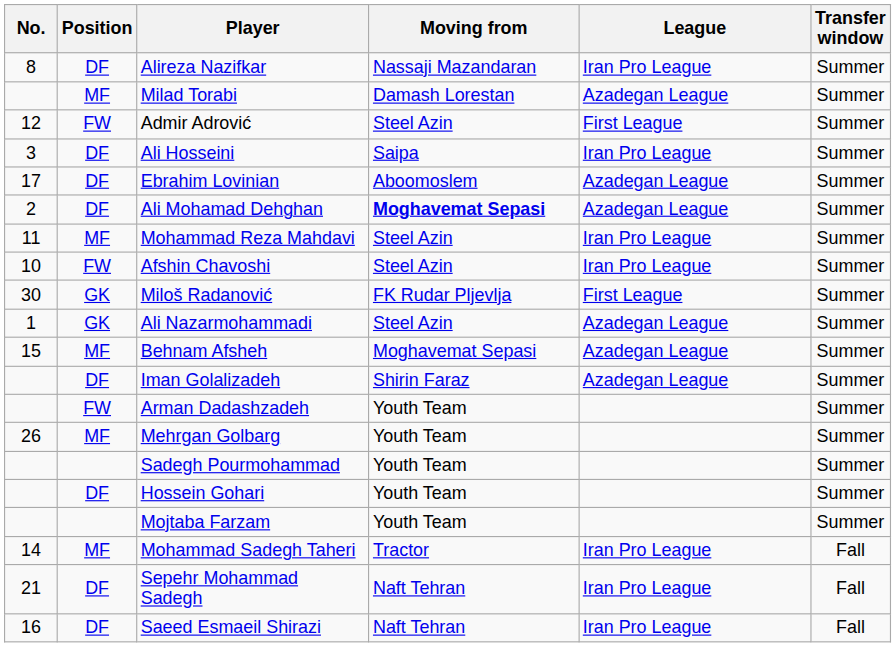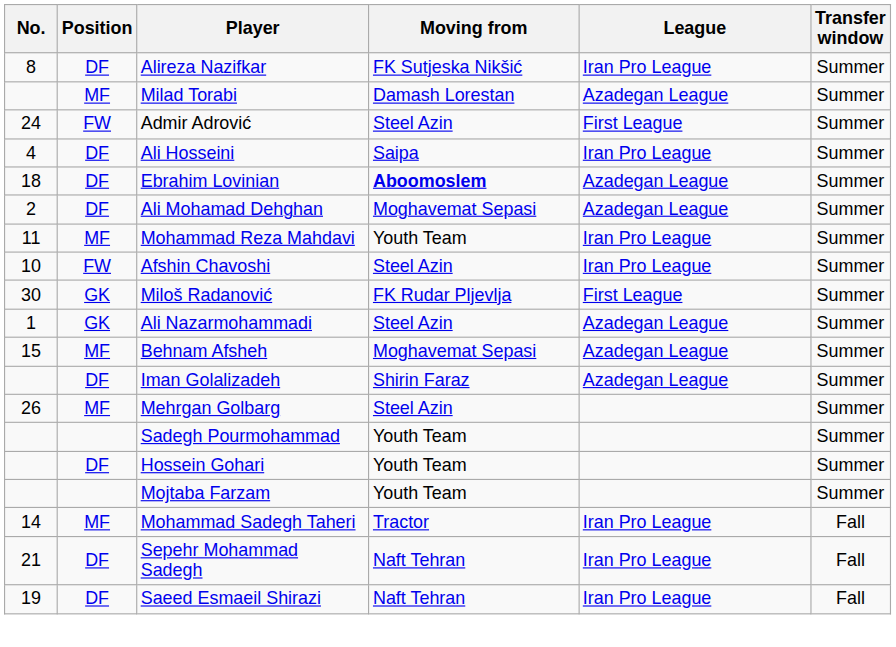Alireza Nazifkar | Moving from: Nassaji Mazandaran -> FK Sutjeska Nikšić
Admir Adrović | No.: 12 -> 24
Ali Hosseini | No.: 3 -> 4
Ebrahim Lovinian | No.: 17 -> 18
Ebrahim Lovinian | Moving from: normal -> bold
Ali Mohamad Dehghan | Moving from: bold -> normal
Mohammad Reza Mahdavi | Moving from: Steel Azin -> Youth Team
- row: FW | Arman Dadashzadeh | Youth Team | Summer
Mehrgan Golbarg | Moving from: Youth Team -> Steel Azin
Saeed Esmaeil Shirazi | No.: 16 -> 19
